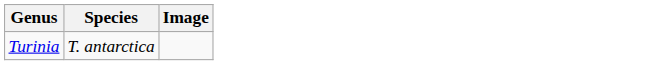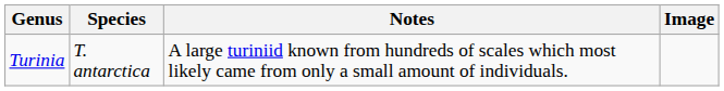+ column: Notes | A large turiniid known from hundreds of scales which most likely came from only a small amount of individuals.
